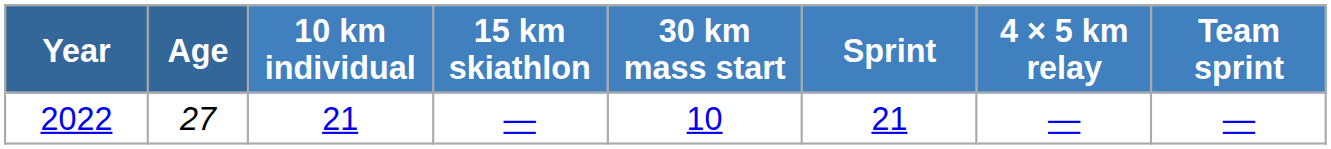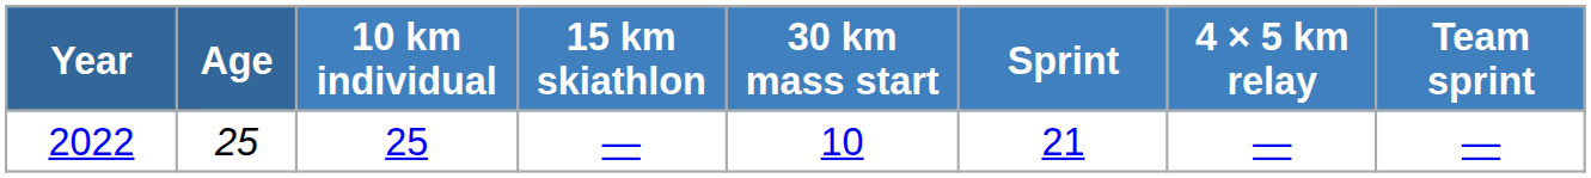2022 | Age: 27 -> 25
2022 | 10 km individual: 21 -> 25
